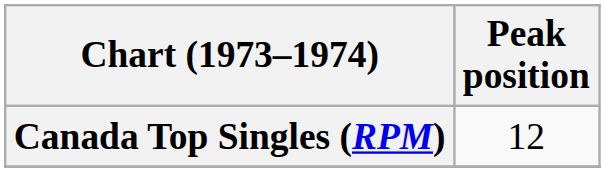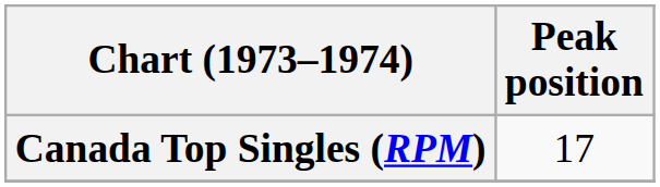Canada Top Singles (RPM) | Peak position: 12 -> 17
